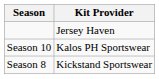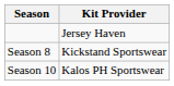rows swapped: Season 8 <-> Season 10
